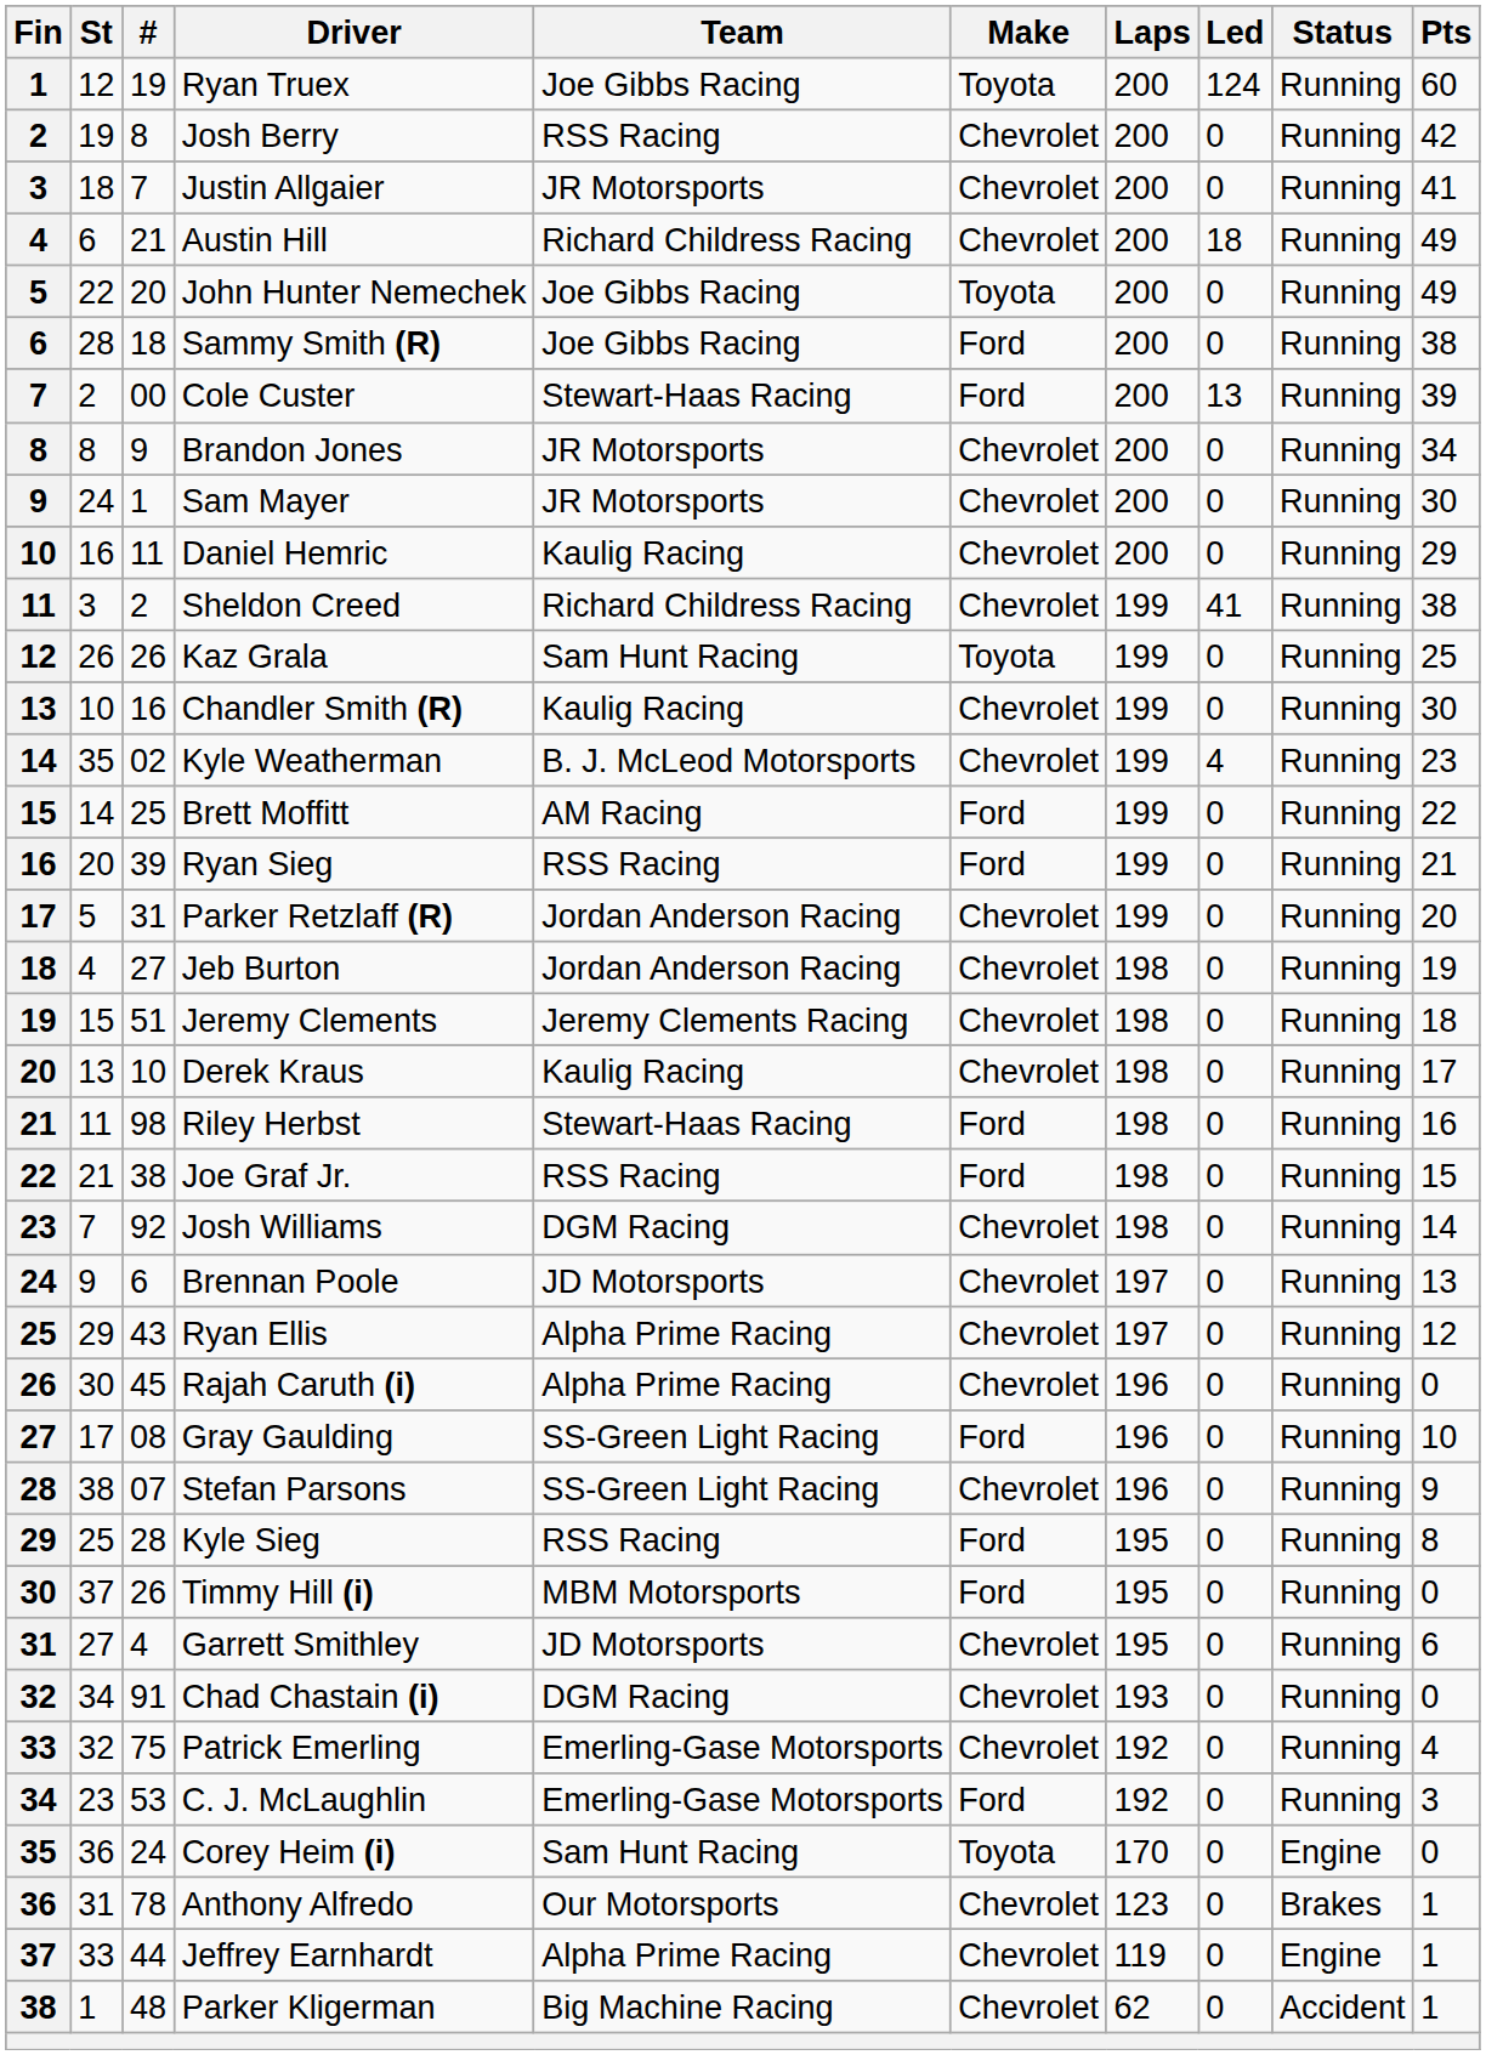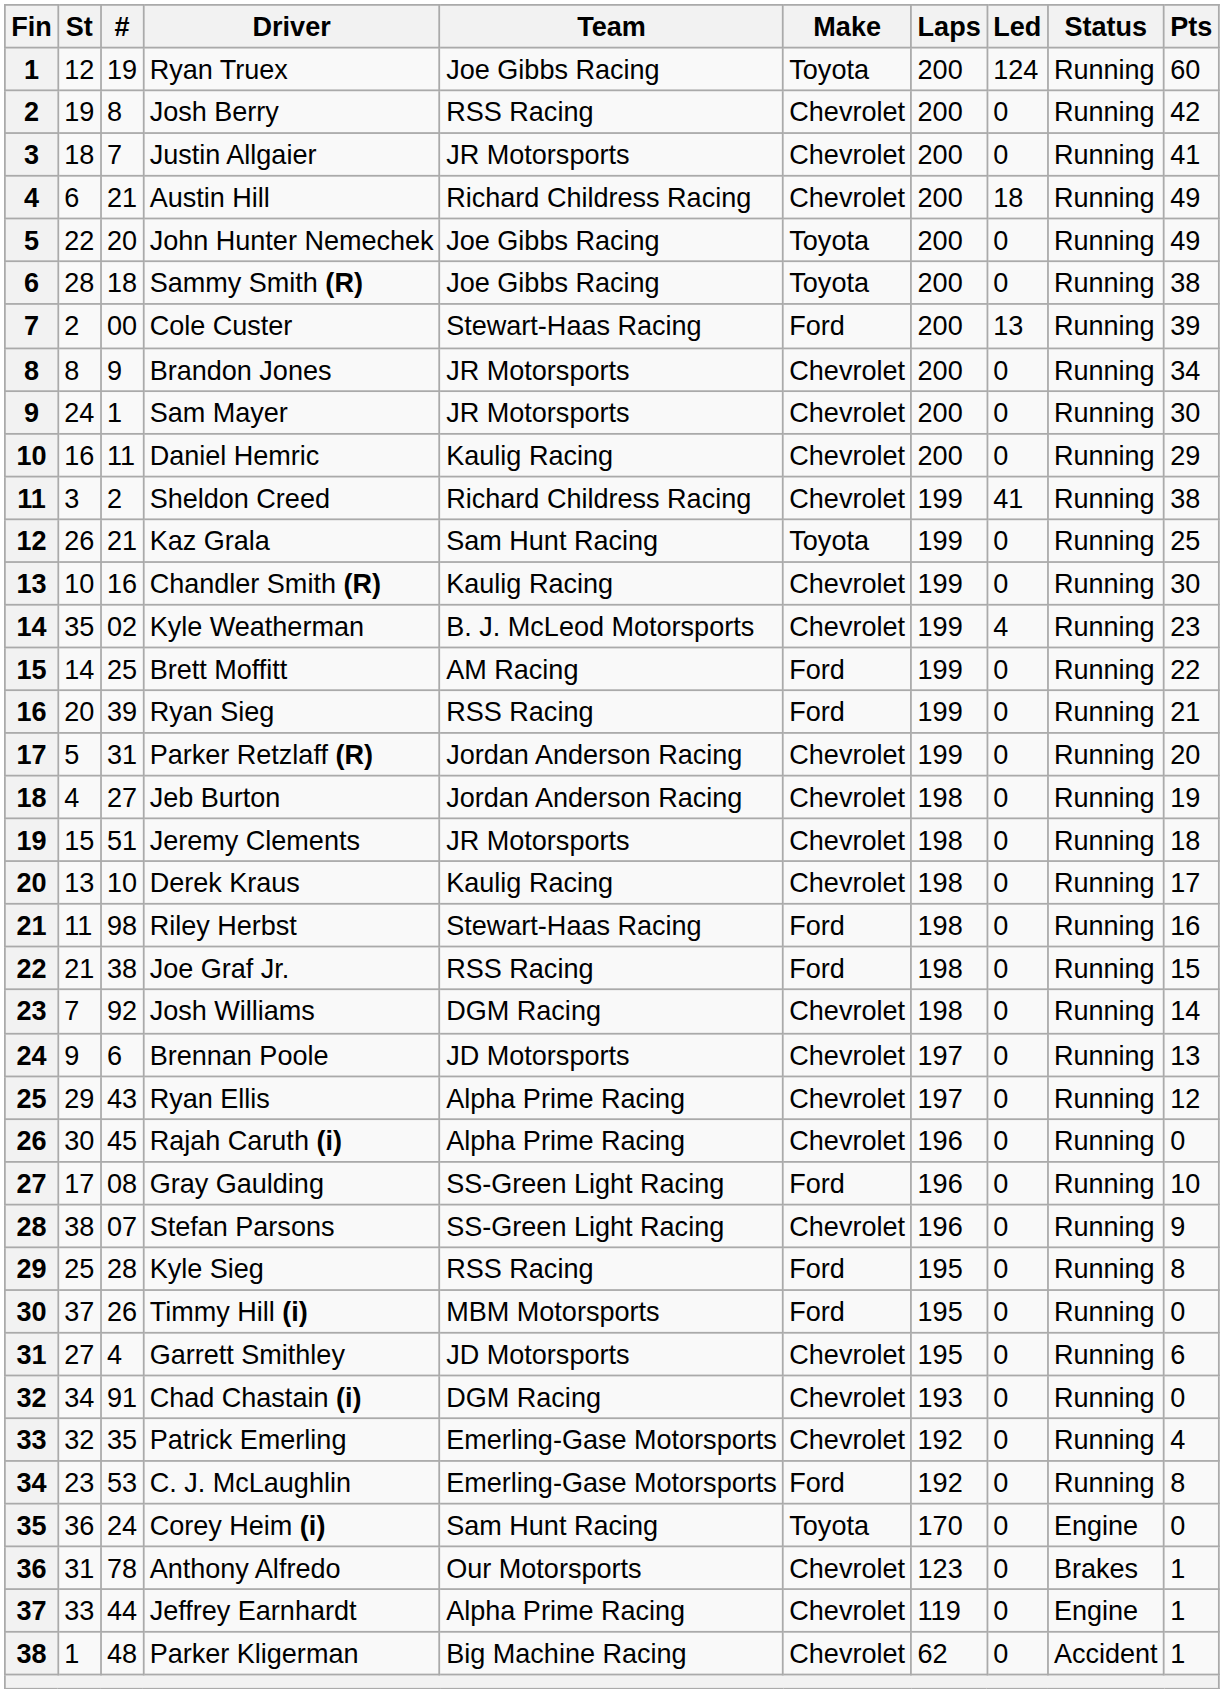Sammy Smith (R) | Make: Ford -> Toyota
Kaz Grala | #: 26 -> 21
Jeremy Clements | Team: Jeremy Clements Racing -> JR Motorsports
Patrick Emerling | #: 75 -> 35
C. J. McLaughlin | Pts: 3 -> 8
